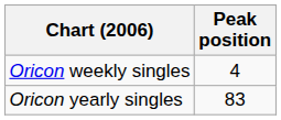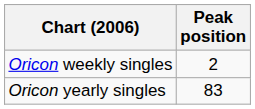Oricon weekly singles | Peak position: 4 -> 2
